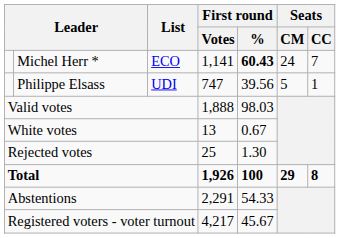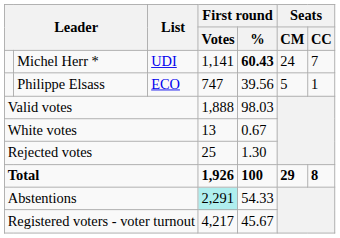Michel Herr * | List: ECO -> UDI
Philippe Elsass | List: UDI -> ECO
Abstentions | First round / Votes: no background -> paleturquoise background
